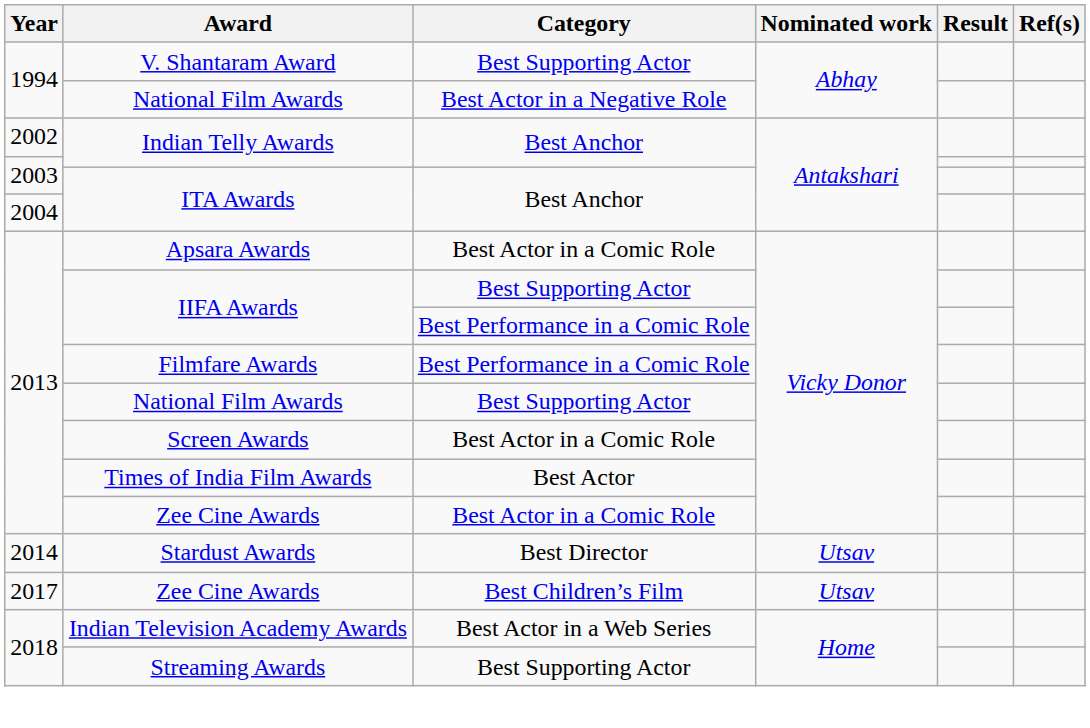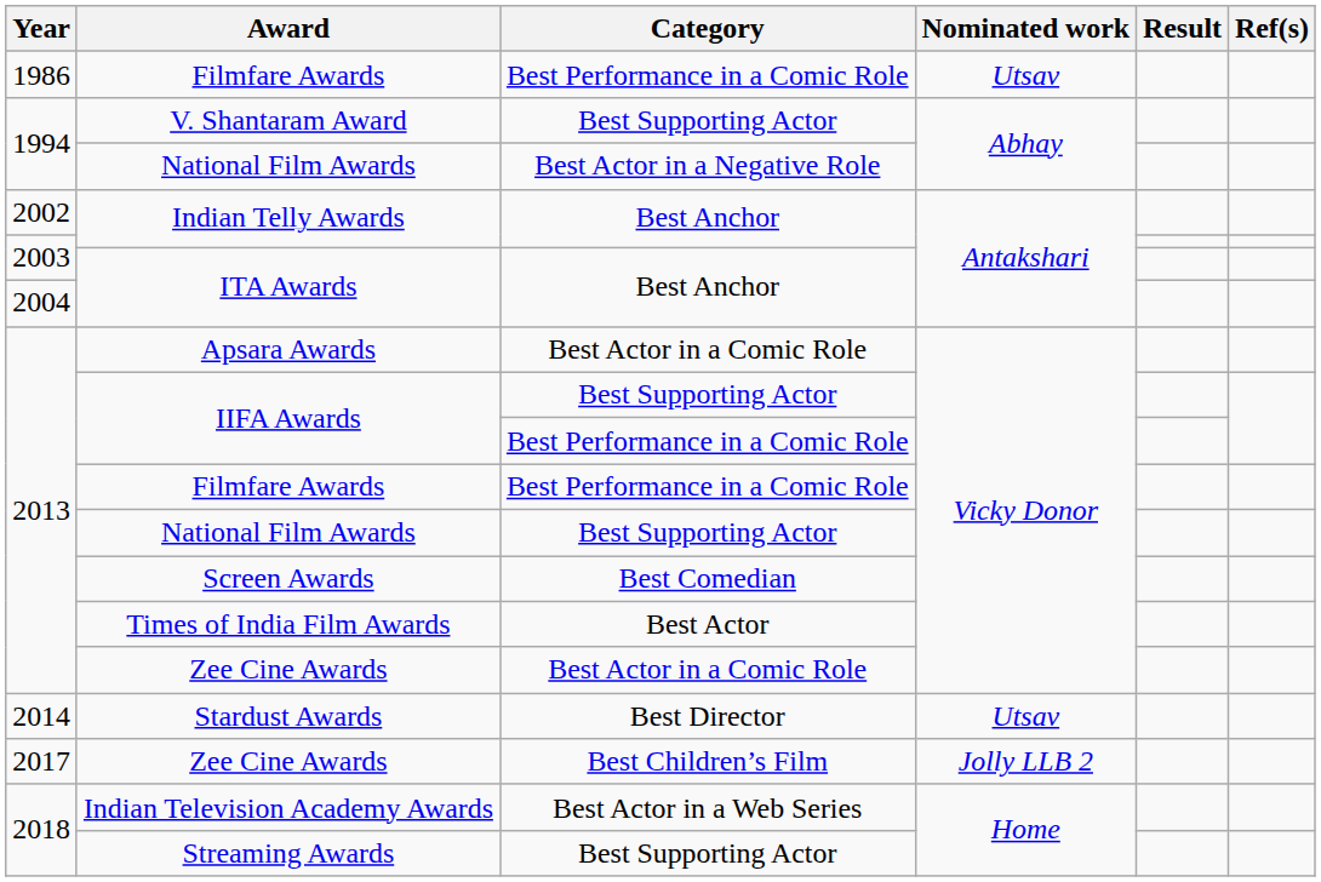+ row: 1986 | Filmfare Awards | Best Performance in a Comic Role | Utsav
Screen Awards | Category: Best Actor in a Comic Role -> Best Comedian
2017 / Zee Cine Awards | Nominated work: Utsav -> Jolly LLB 2
